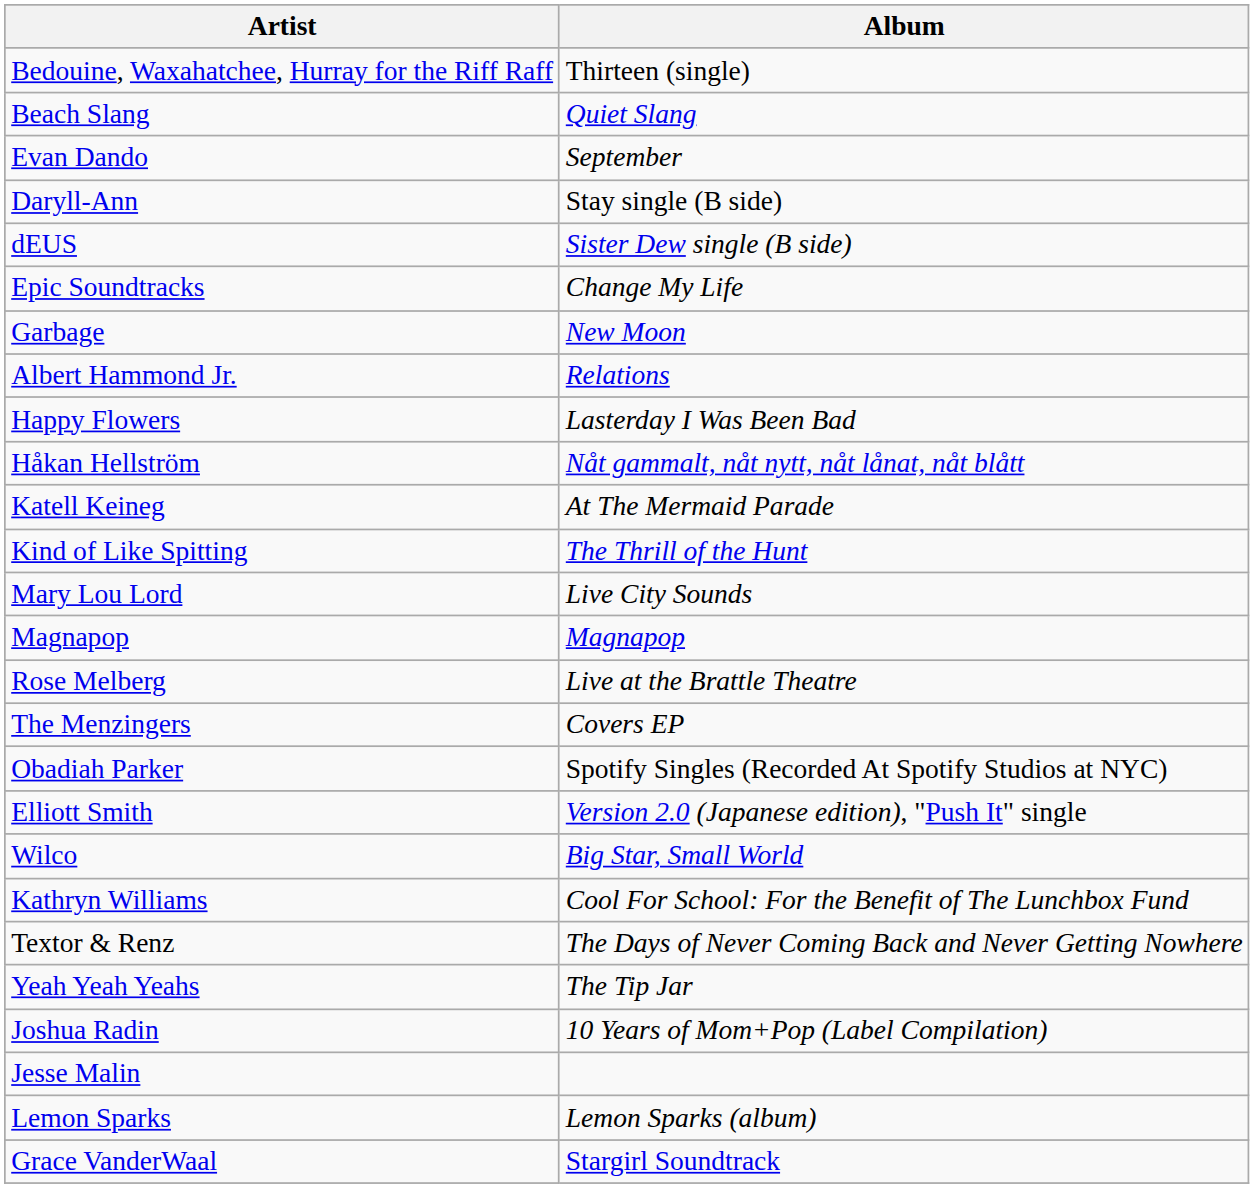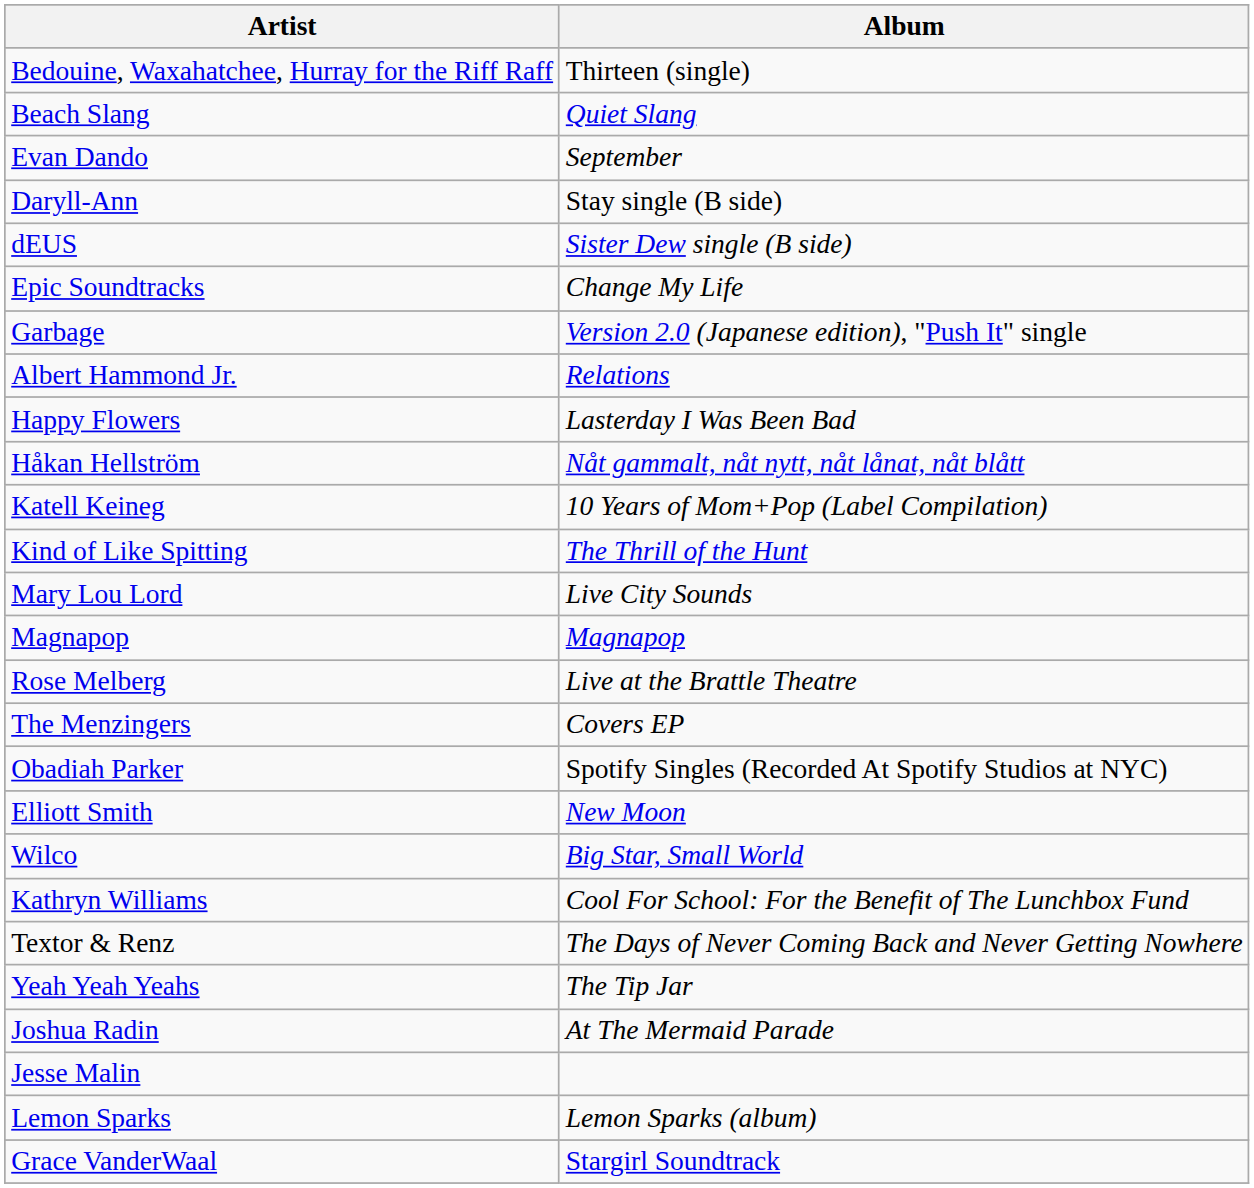Garbage | Album: New Moon -> Version 2.0 (Japanese edition), "Push It" single
Katell Keineg | Album: At The Mermaid Parade -> 10 Years of Mom+Pop (Label Compilation)
Elliott Smith | Album: Version 2.0 (Japanese edition), "Push It" single -> New Moon
Joshua Radin | Album: 10 Years of Mom+Pop (Label Compilation) -> At The Mermaid Parade
